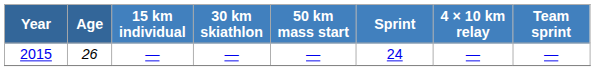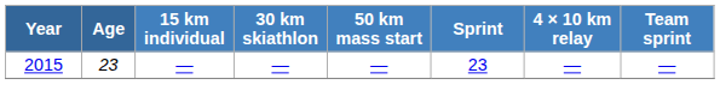2015 | Age: 26 -> 23
2015 | Sprint: 24 -> 23
